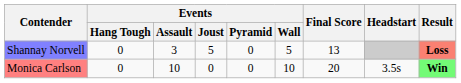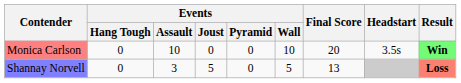rows swapped: Monica Carlson <-> Shannay Norvell
